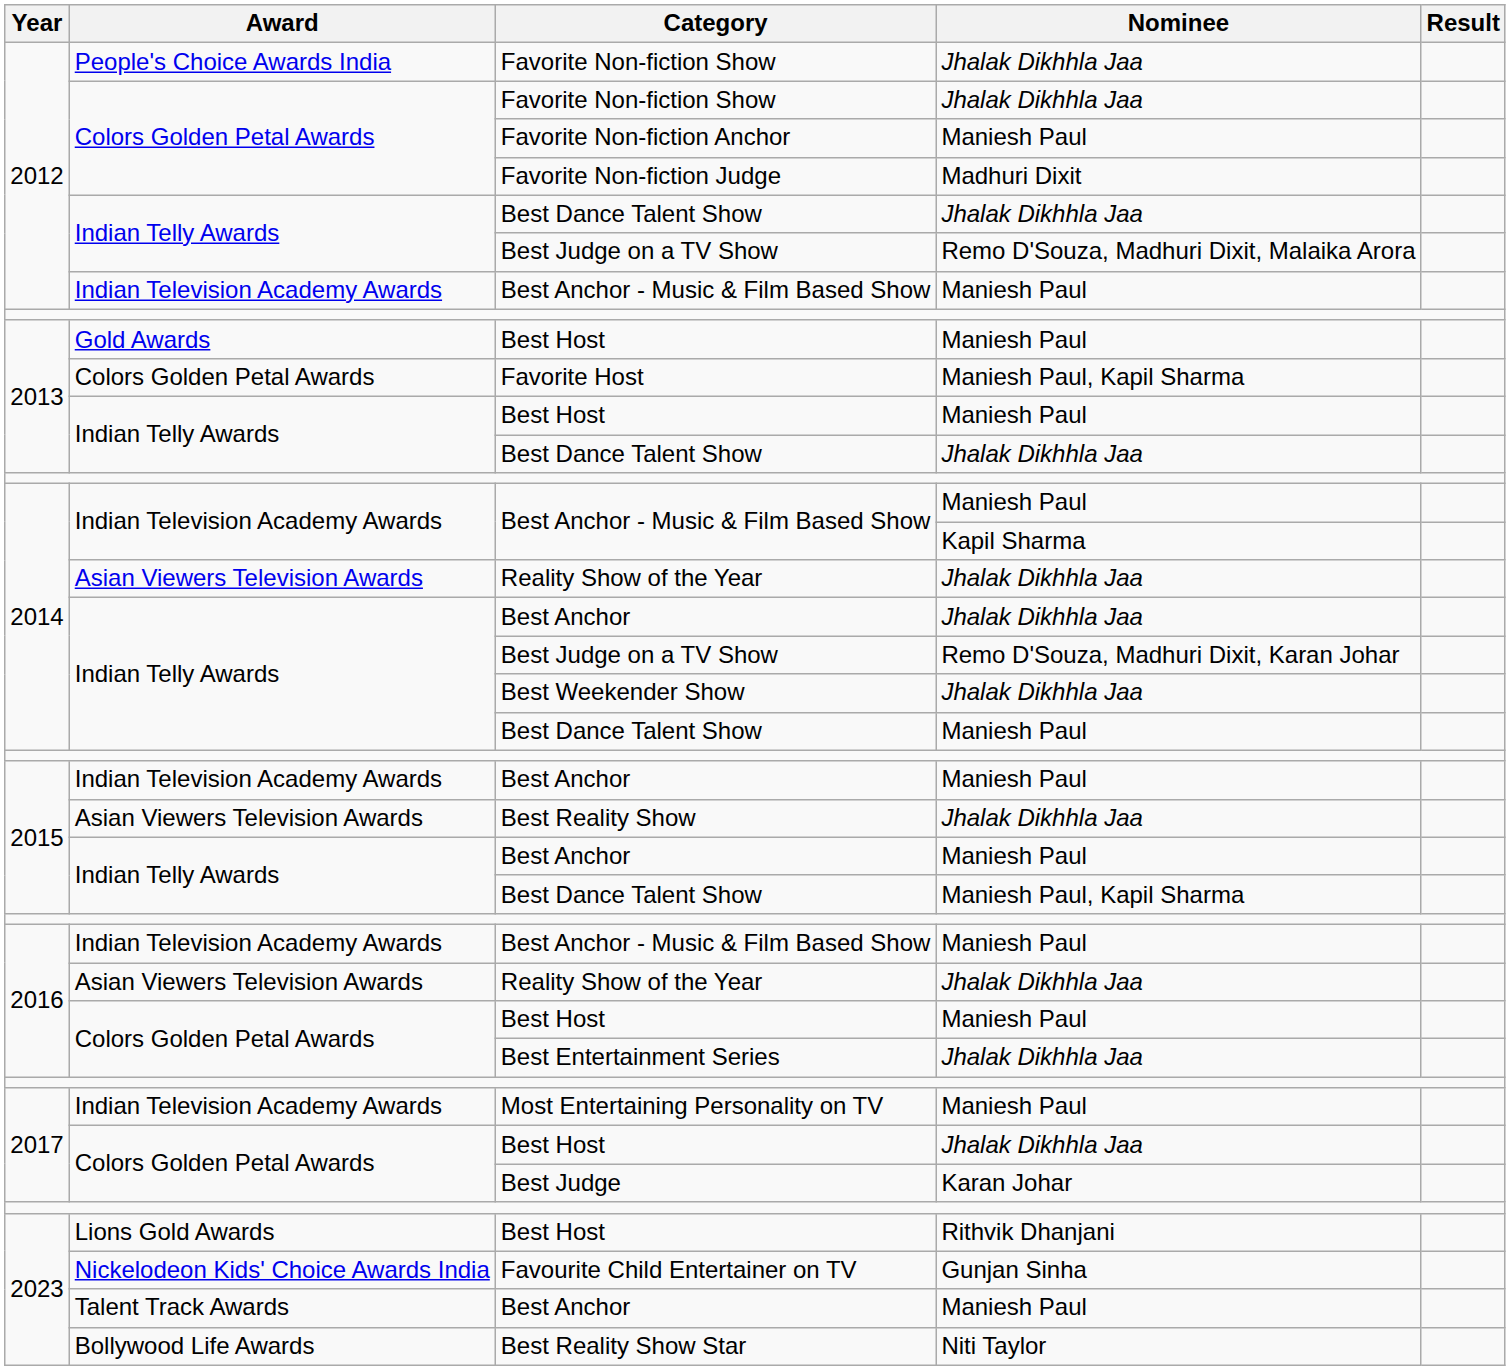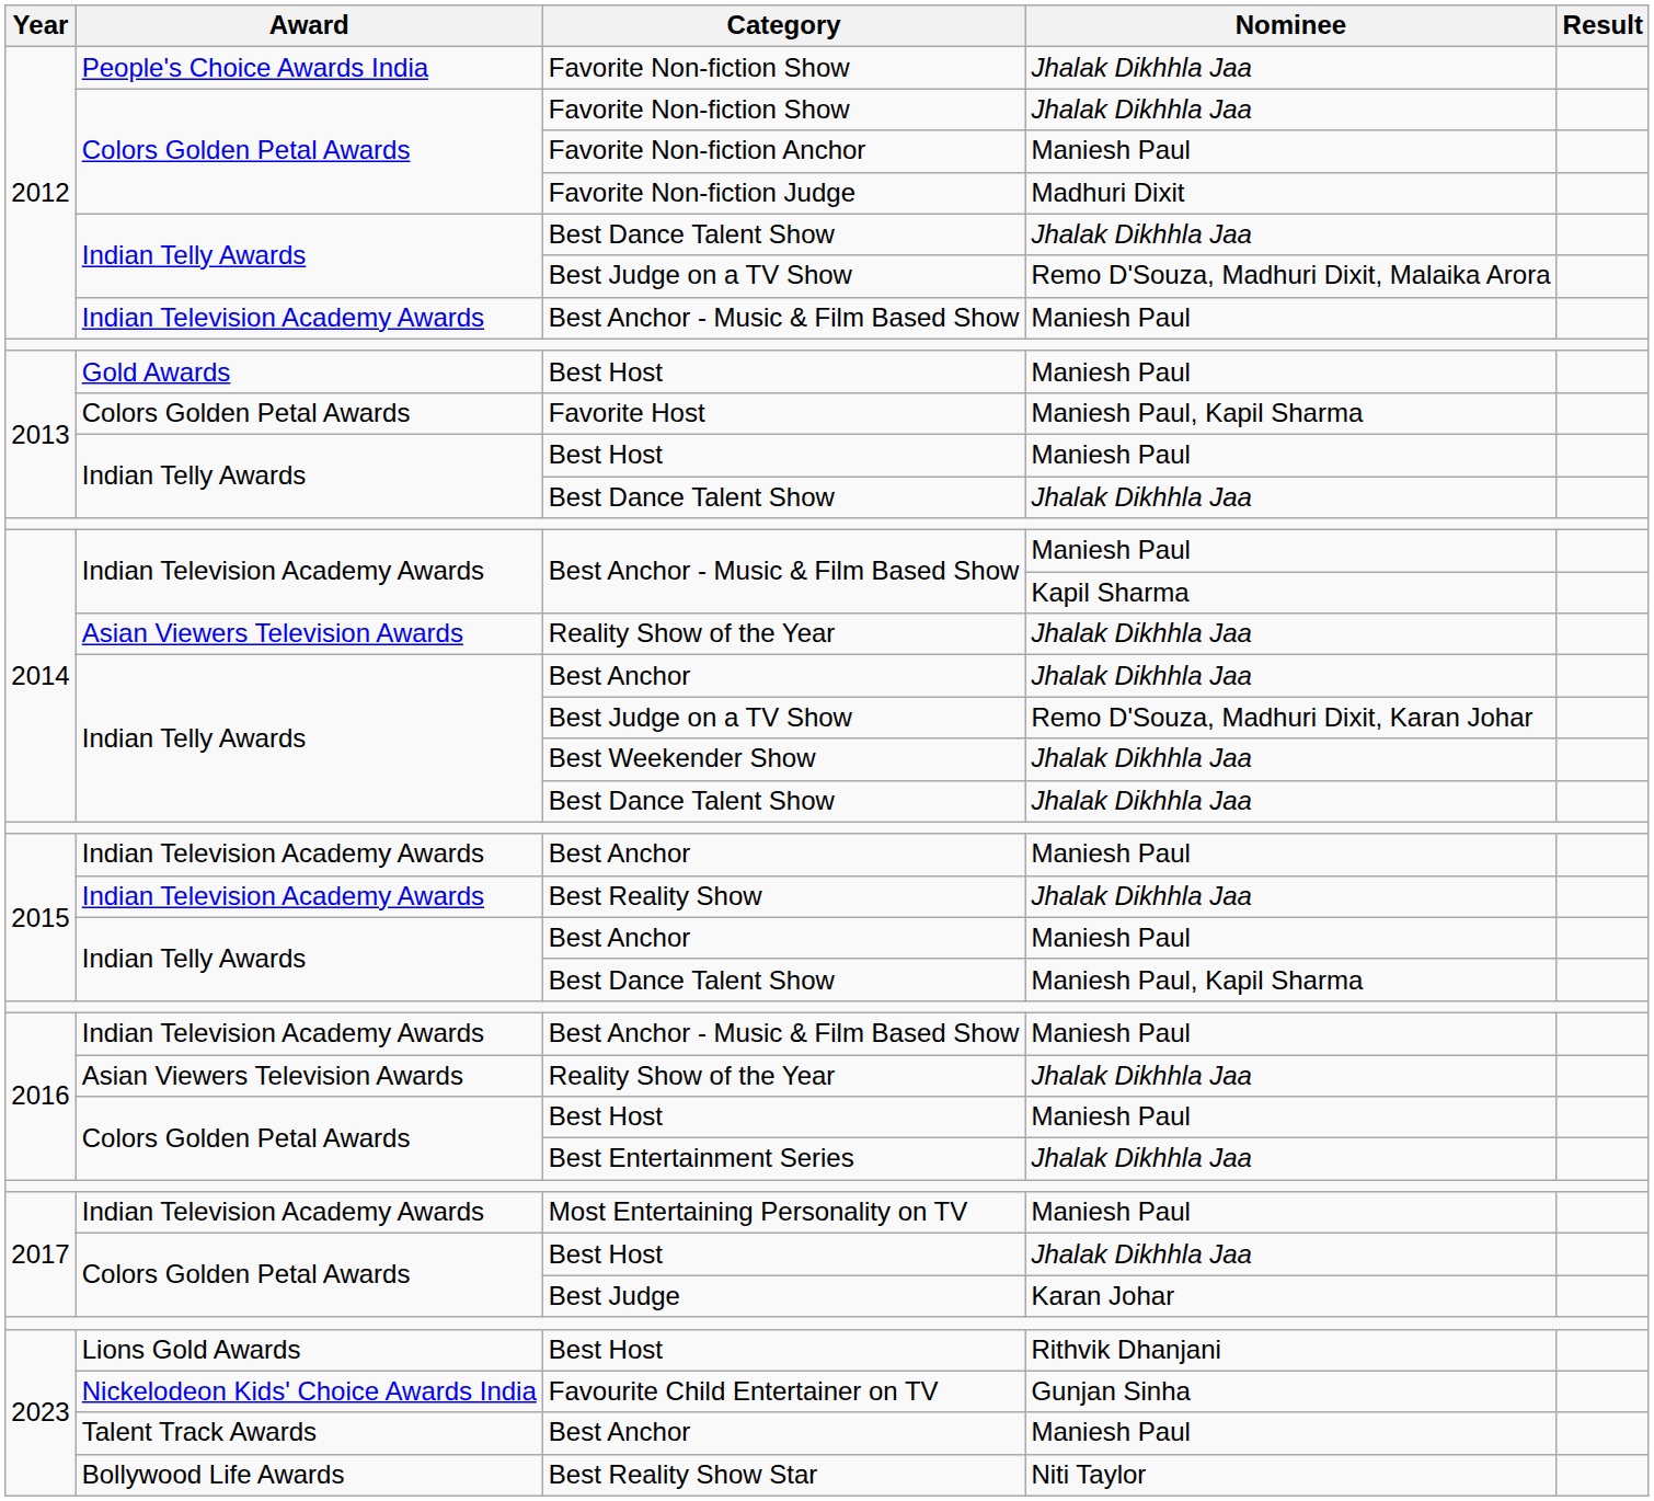2014 / Best Dance Talent Show | Nominee: Maniesh Paul -> Jhalak Dikhhla Jaa
Best Reality Show | Award: Asian Viewers Television Awards -> Indian Television Academy Awards
